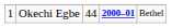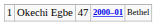Okechi Egbe | column 3: 44 -> 47
